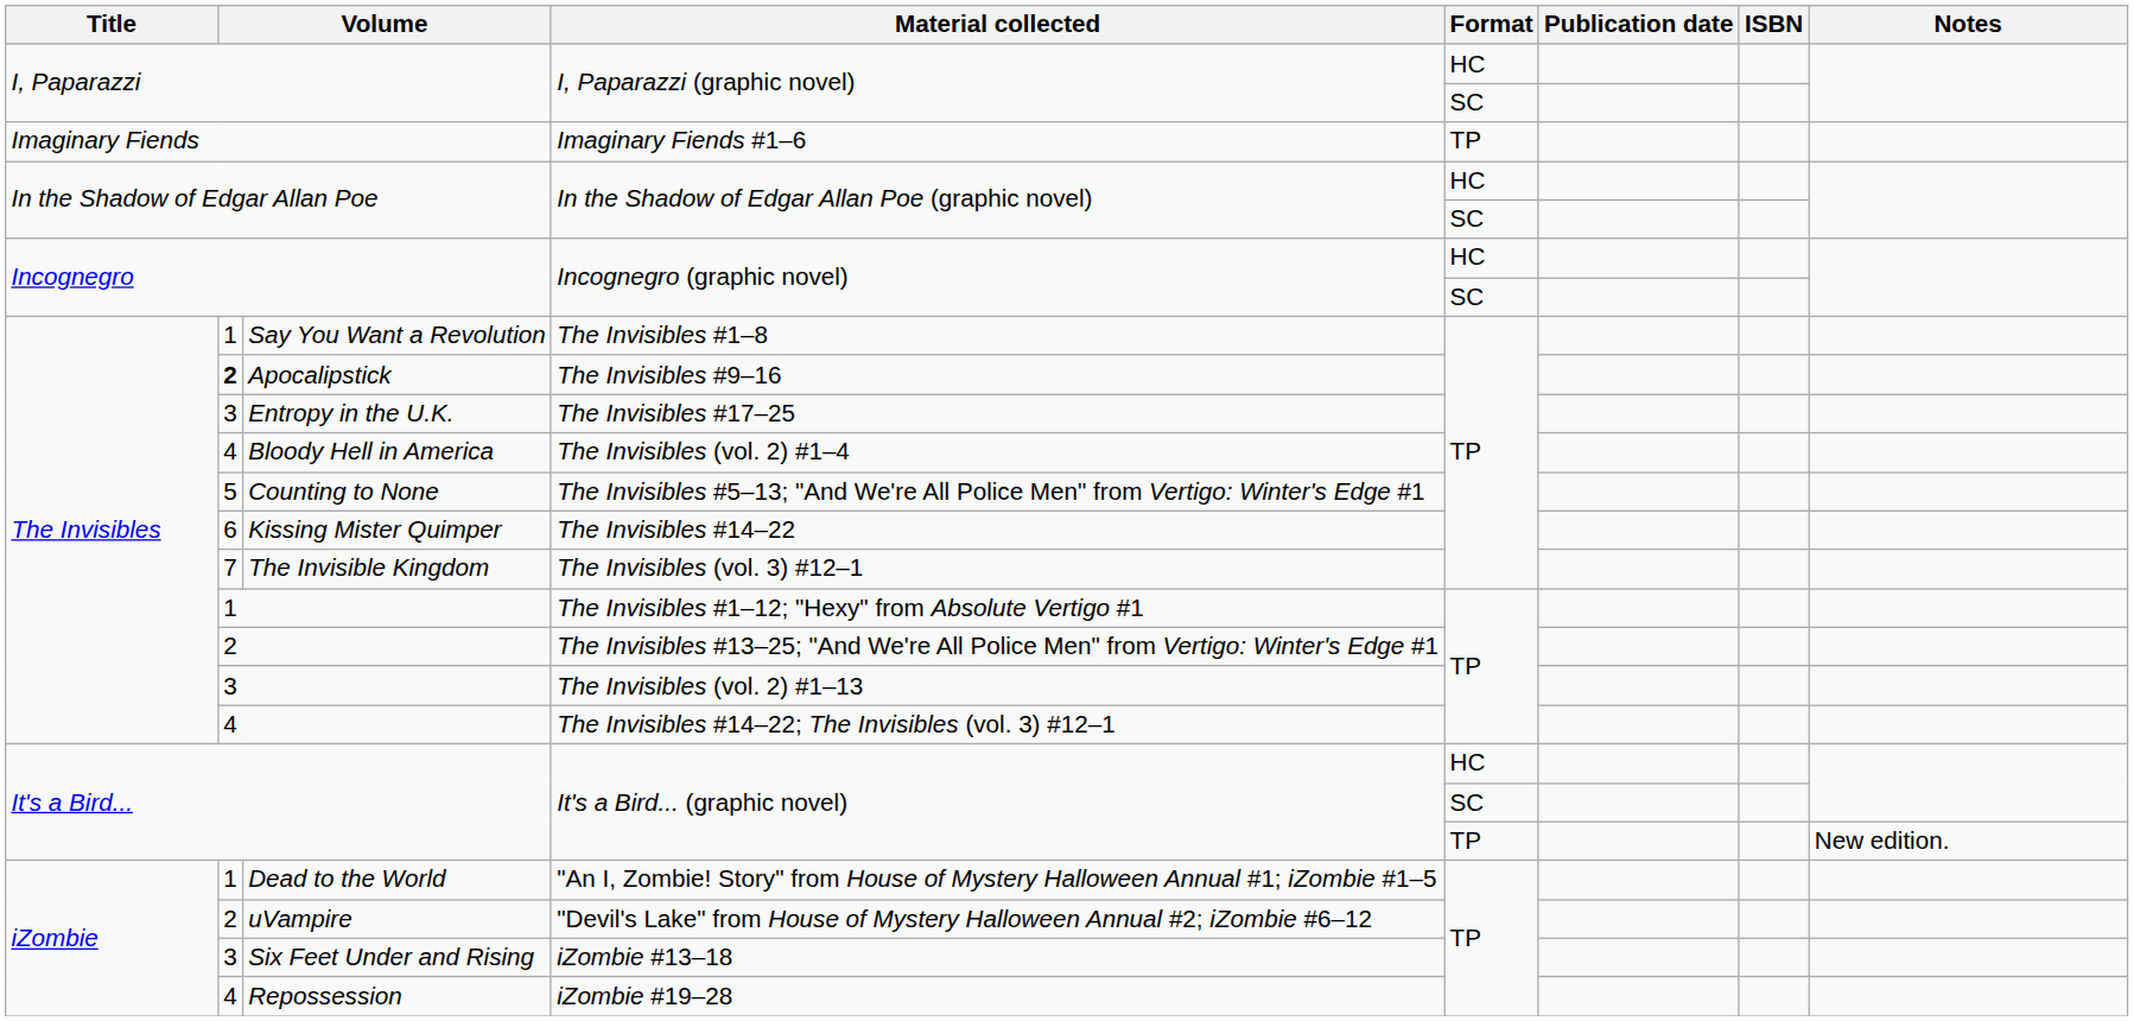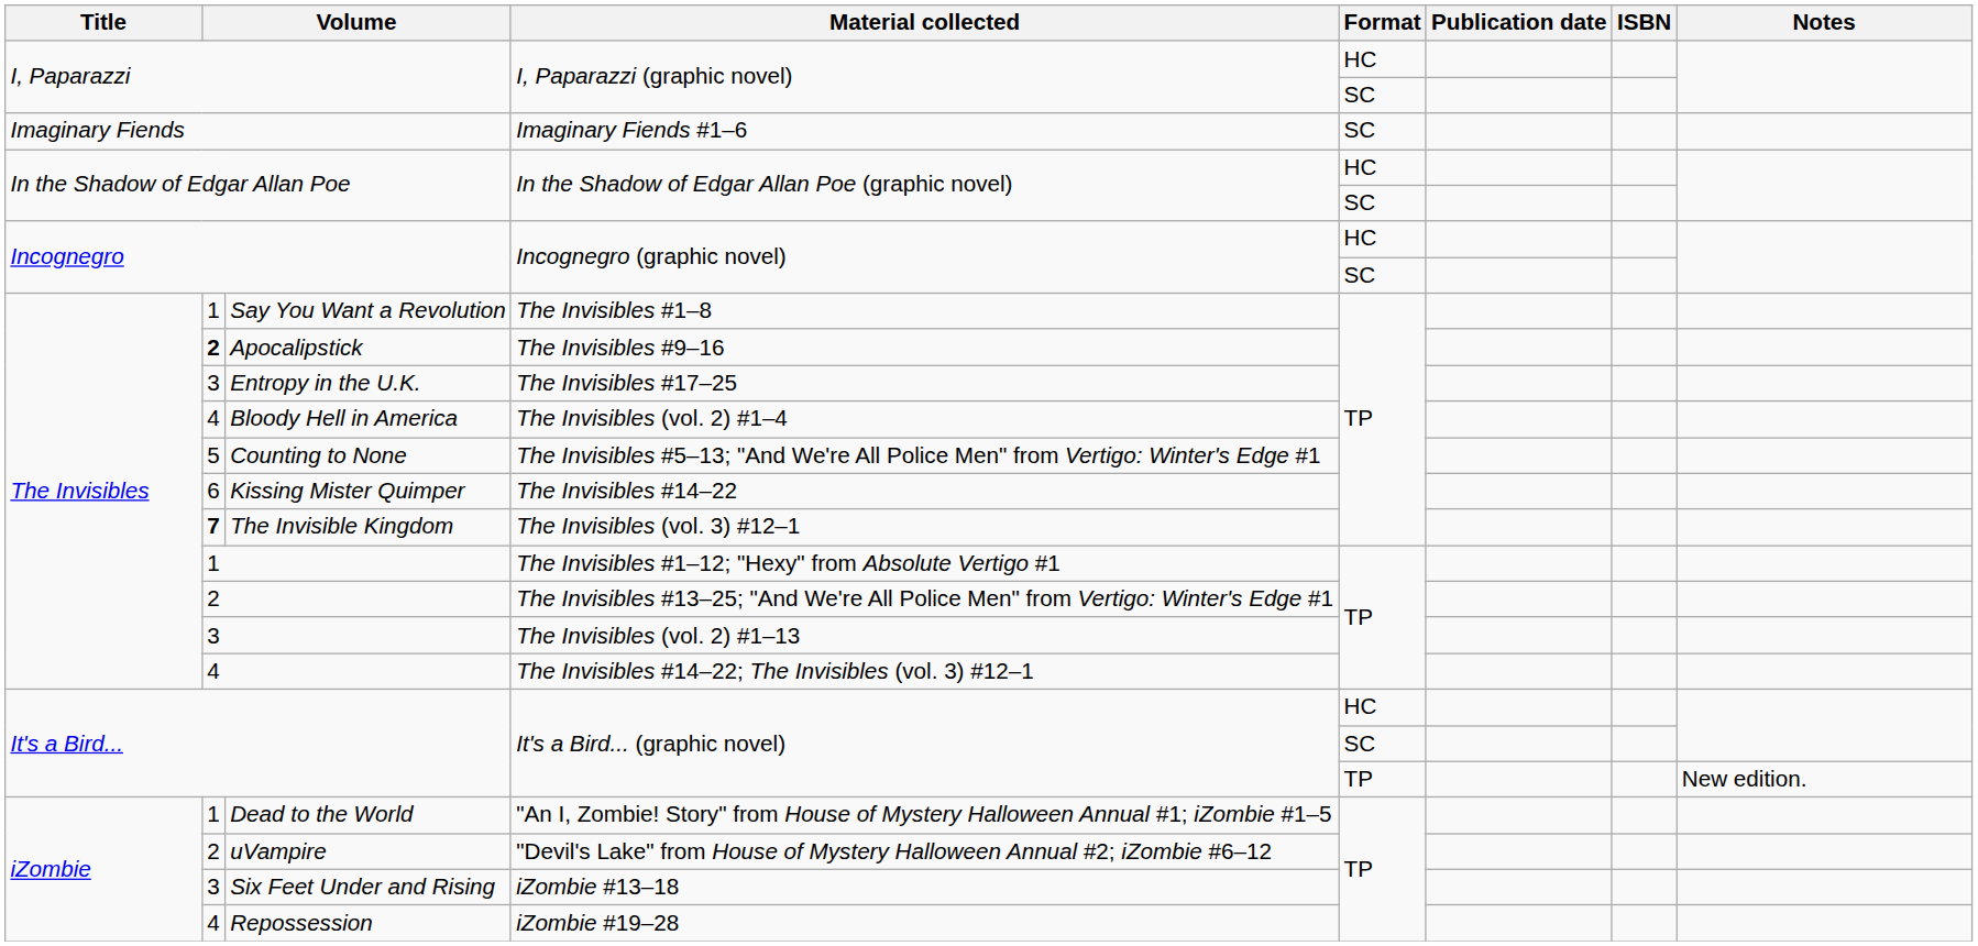Imaginary Fiends | Format: TP -> SC
The Invisible Kingdom | column 2: normal -> bold
